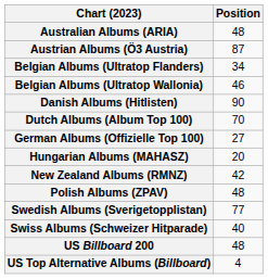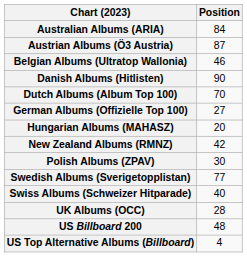Australian Albums (ARIA) | Position: 48 -> 84
- row: Belgian Albums (Ultratop Flanders) | 34
Polish Albums (ZPAV) | Position: 48 -> 30
+ row: UK Albums (OCC) | 28
